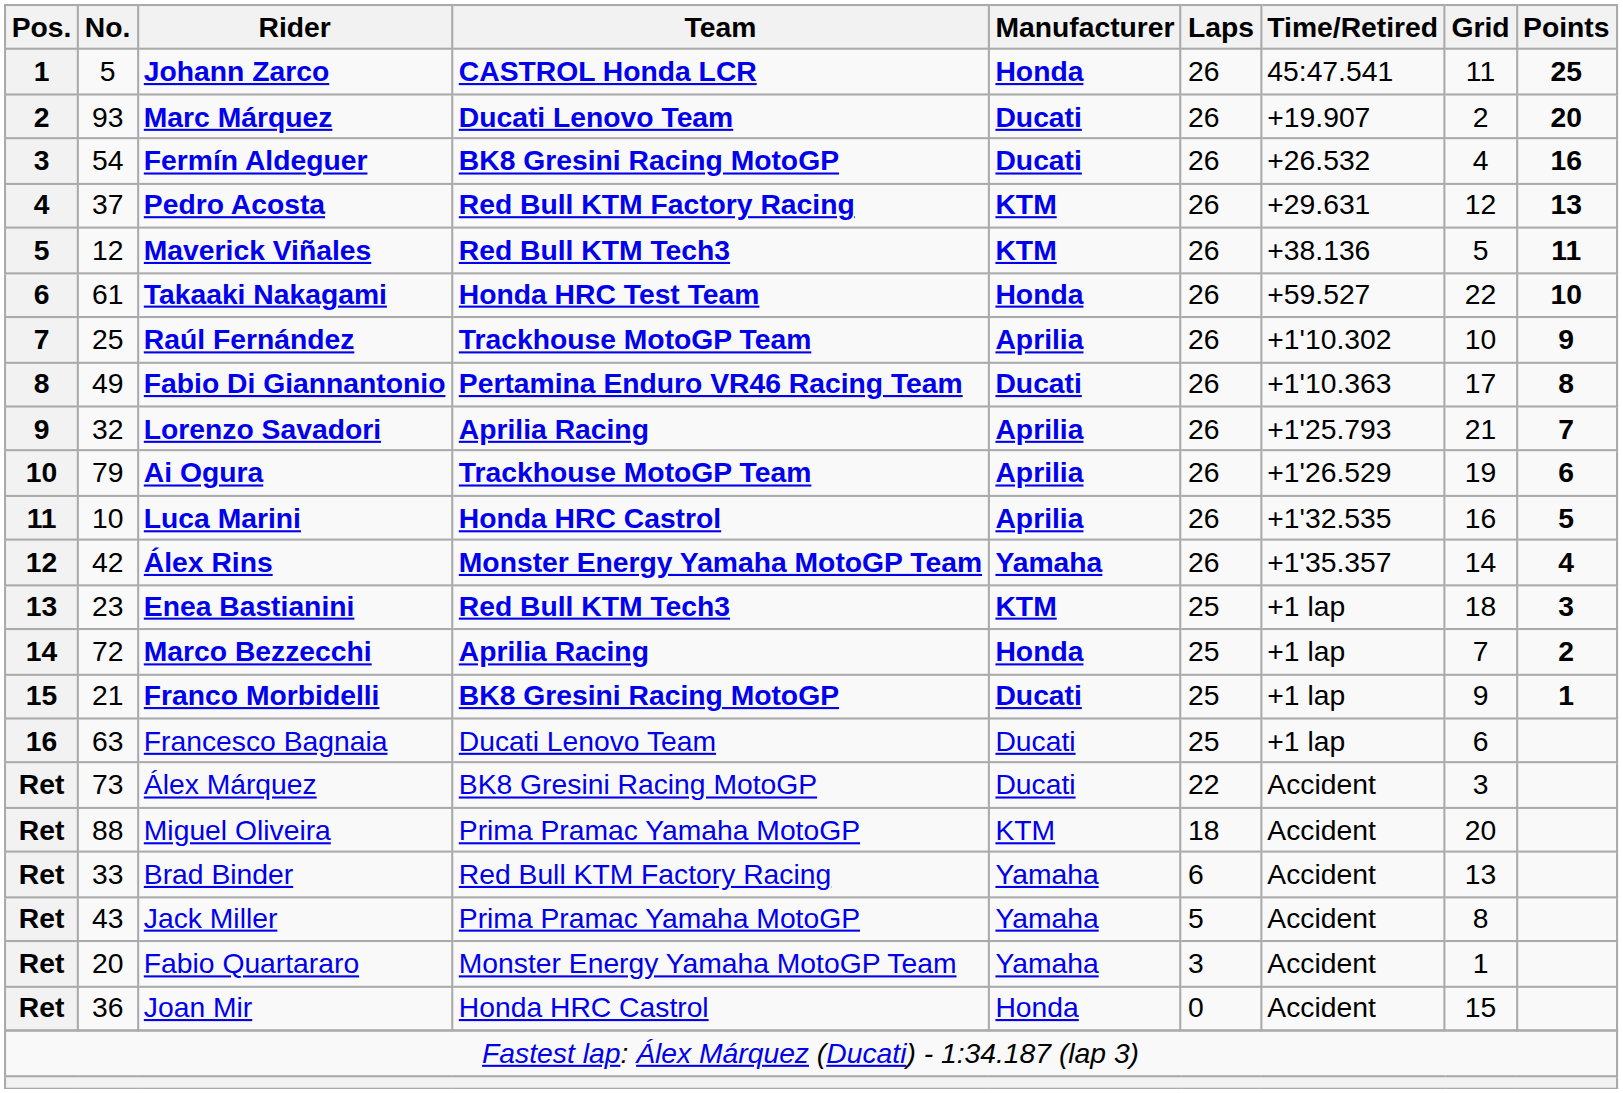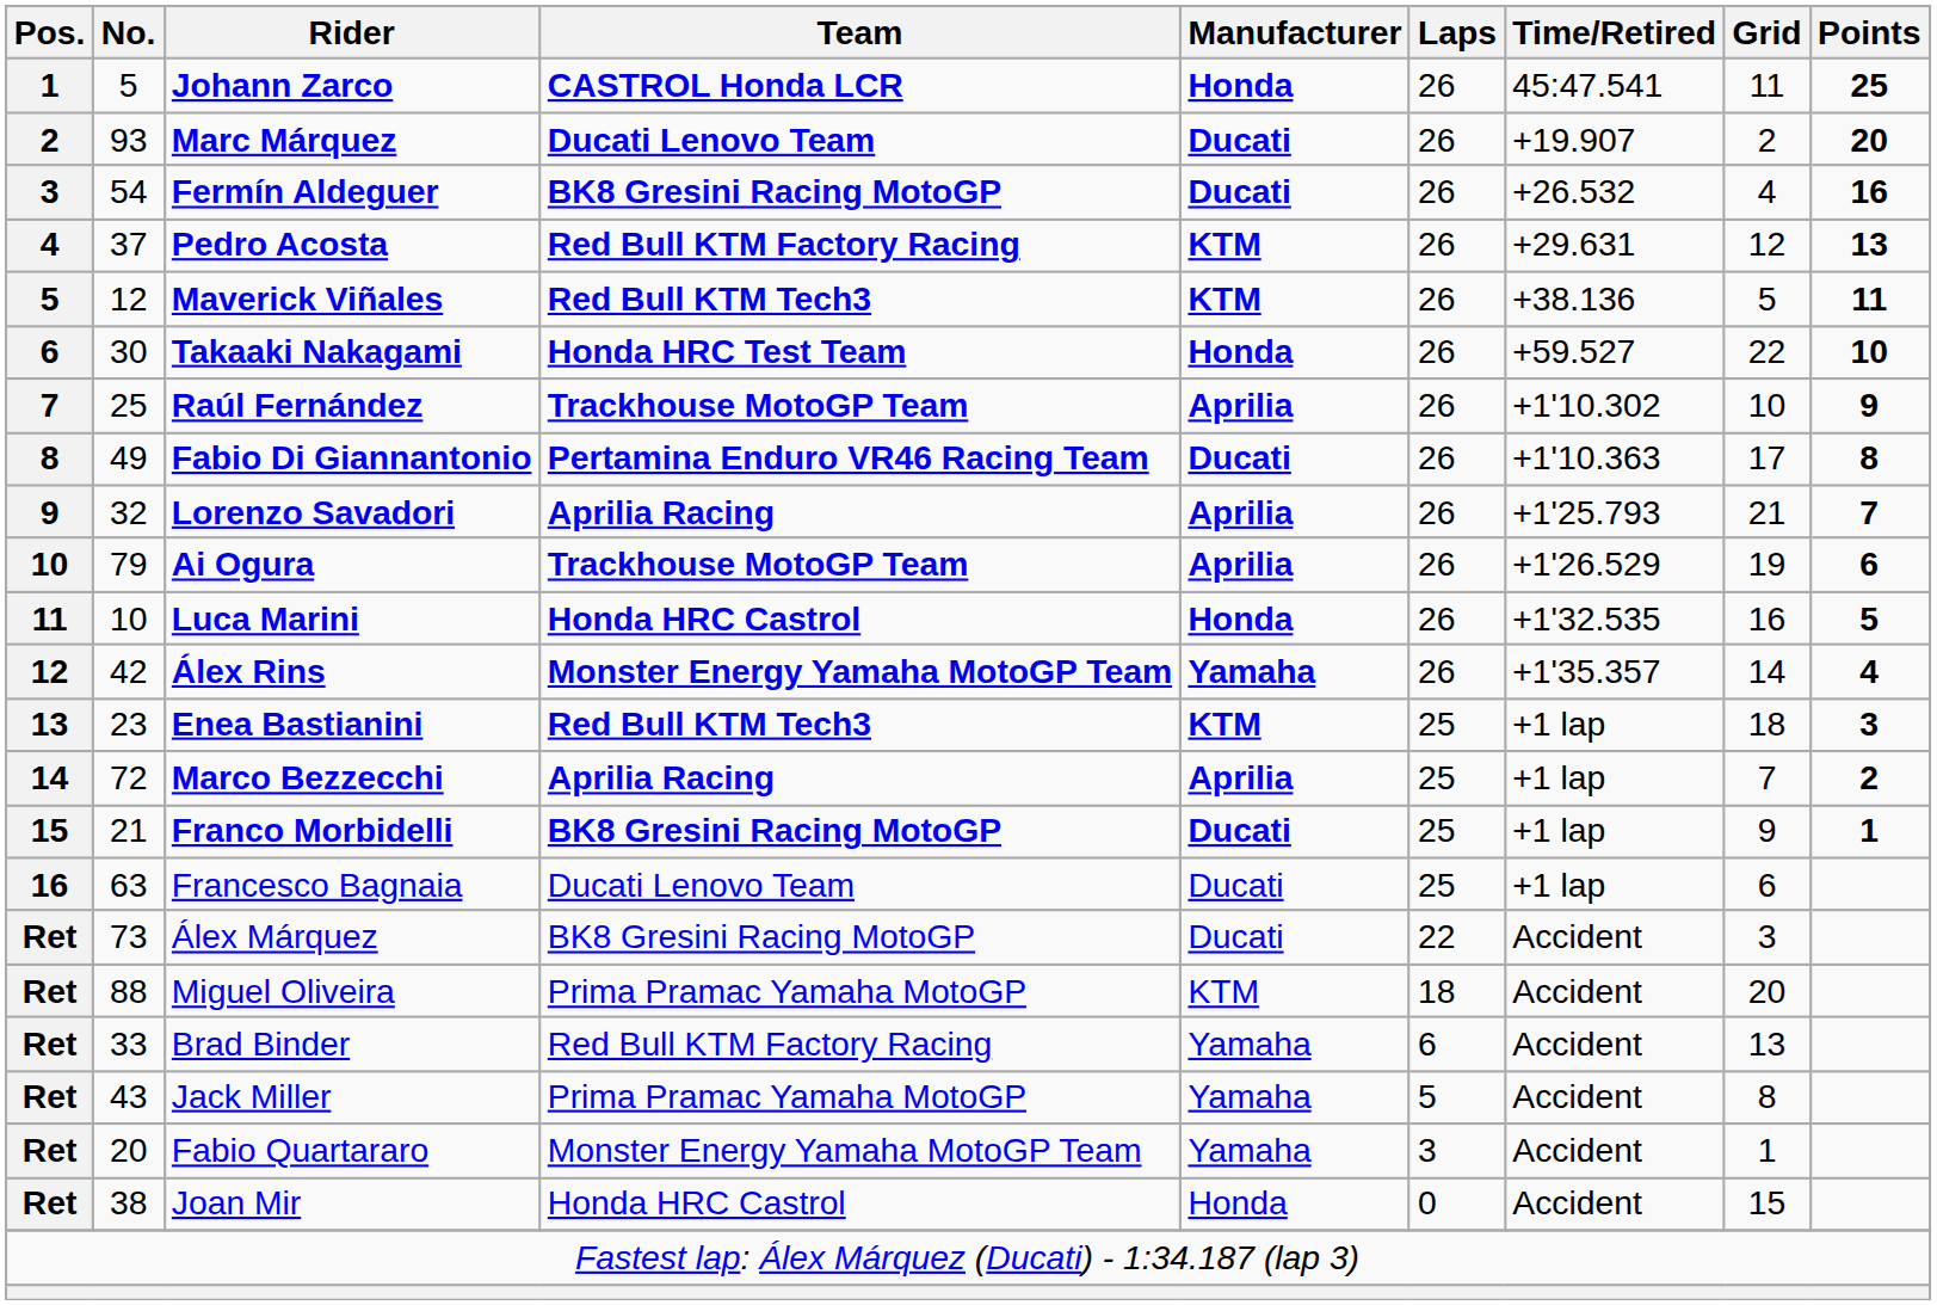Takaaki Nakagami | No.: 61 -> 30
Luca Marini | Manufacturer: Aprilia -> Honda
Marco Bezzecchi | Manufacturer: Honda -> Aprilia
Joan Mir | No.: 36 -> 38
